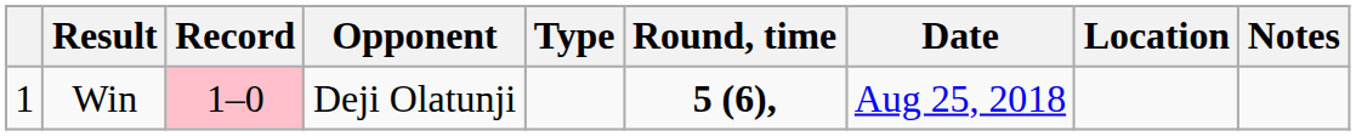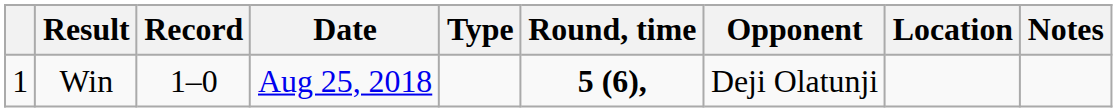columns swapped: Opponent <-> Date
Win | Record: pink background -> no background
